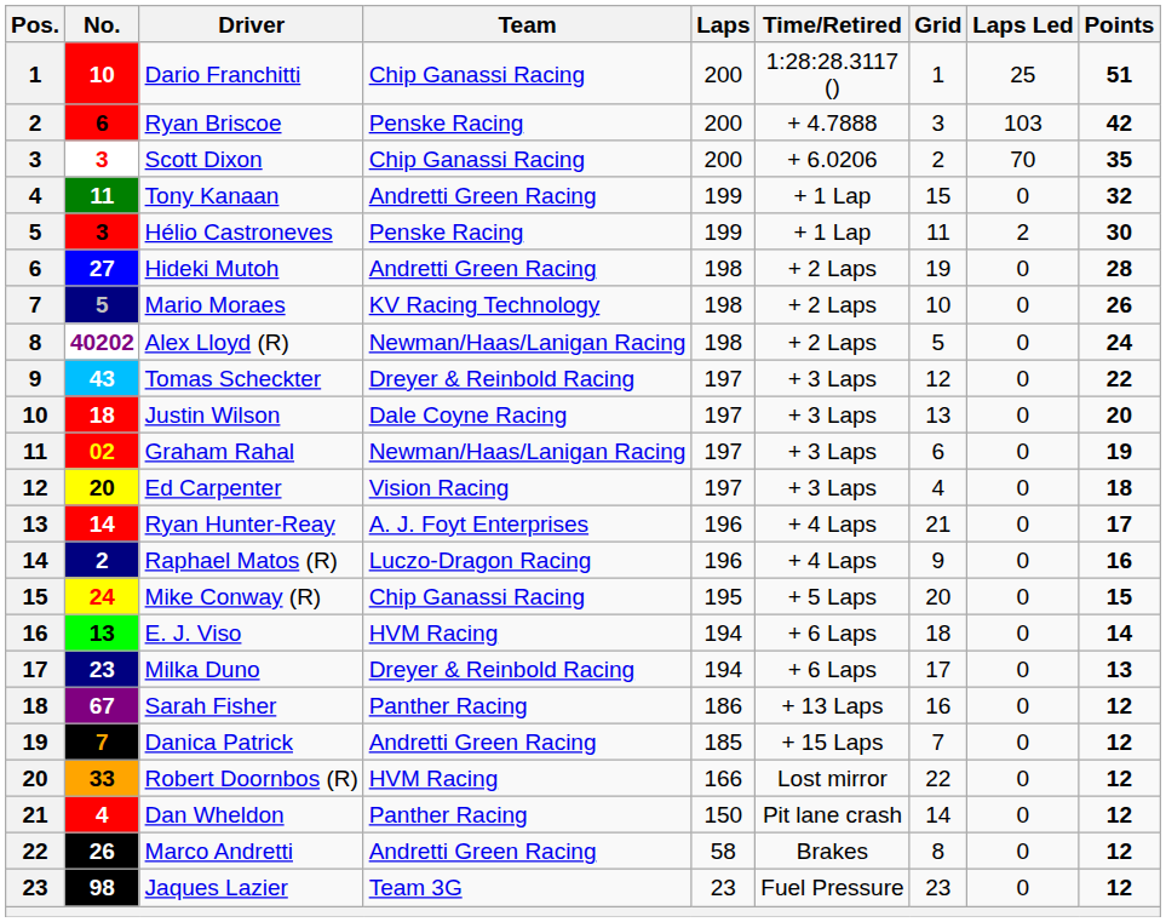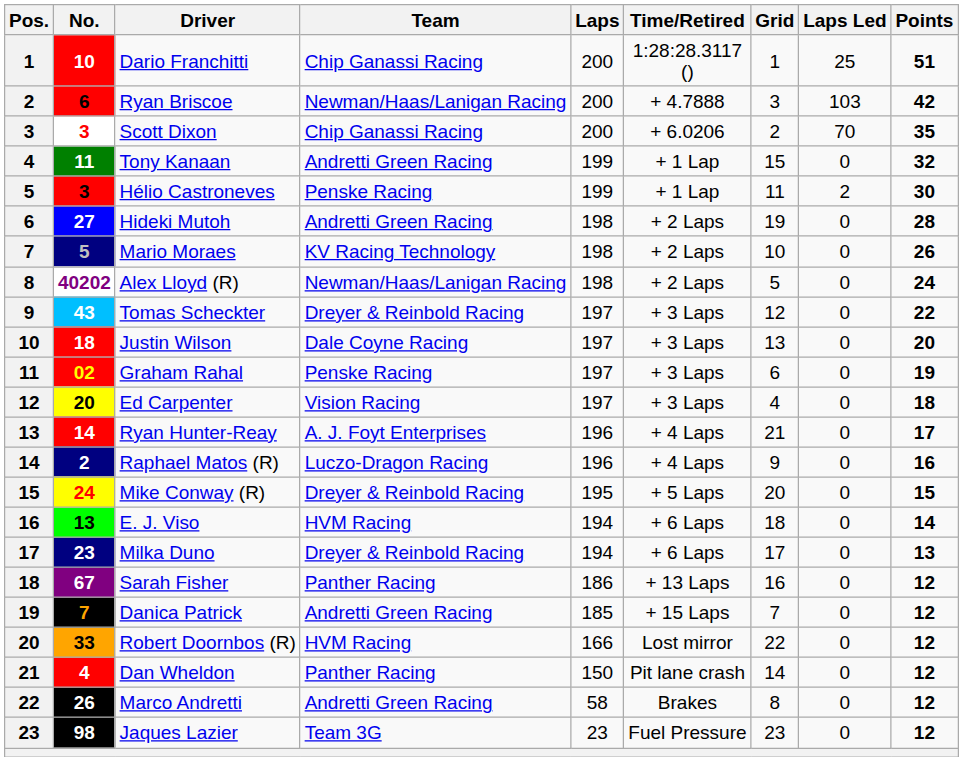Ryan Briscoe | Team: Penske Racing -> Newman/Haas/Lanigan Racing
Graham Rahal | Team: Newman/Haas/Lanigan Racing -> Penske Racing
Mike Conway (R) | Team: Chip Ganassi Racing -> Dreyer & Reinbold Racing
